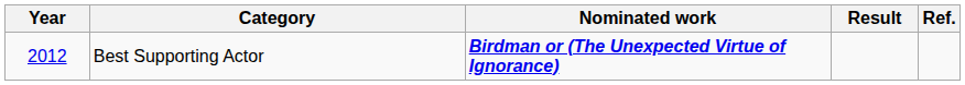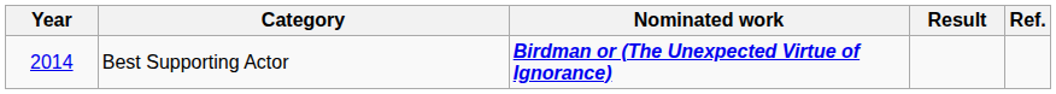Best Supporting Actor | Year: 2012 -> 2014
